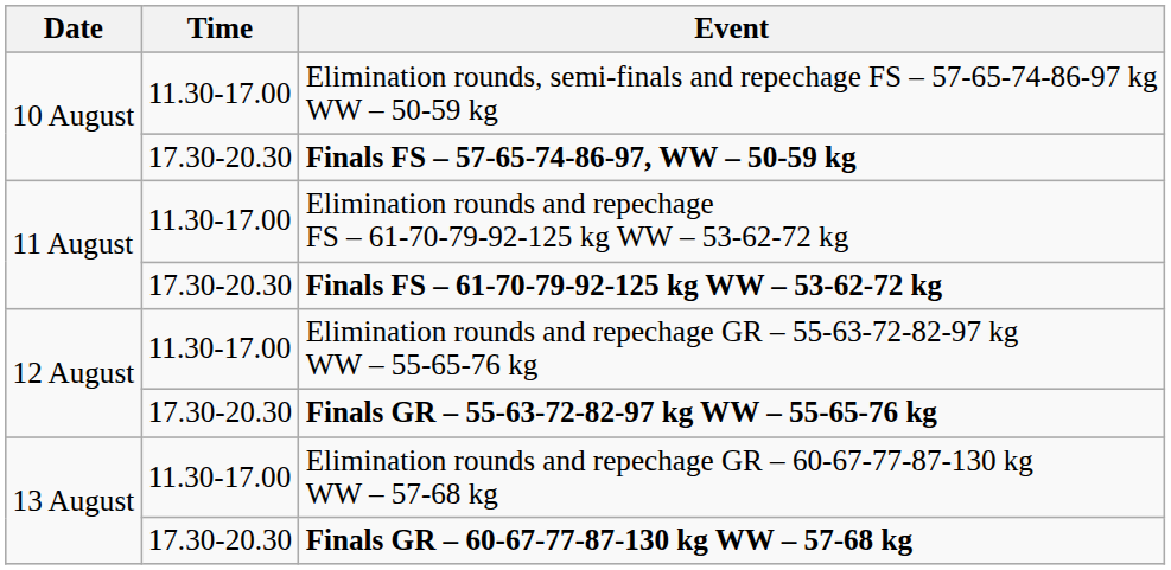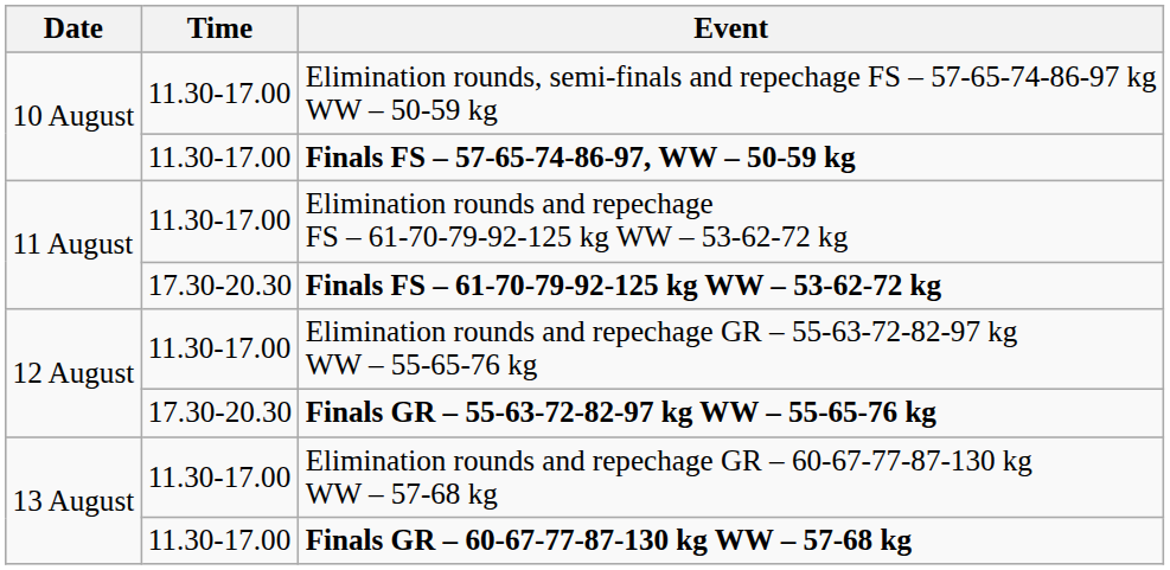Finals FS – 57-65-74-86-97, WW – 50-59 kg | Time: 17.30-20.30 -> 11.30-17.00
Finals GR – 60-67-77-87-130 kg WW – 57-68 kg | Time: 17.30-20.30 -> 11.30-17.00
